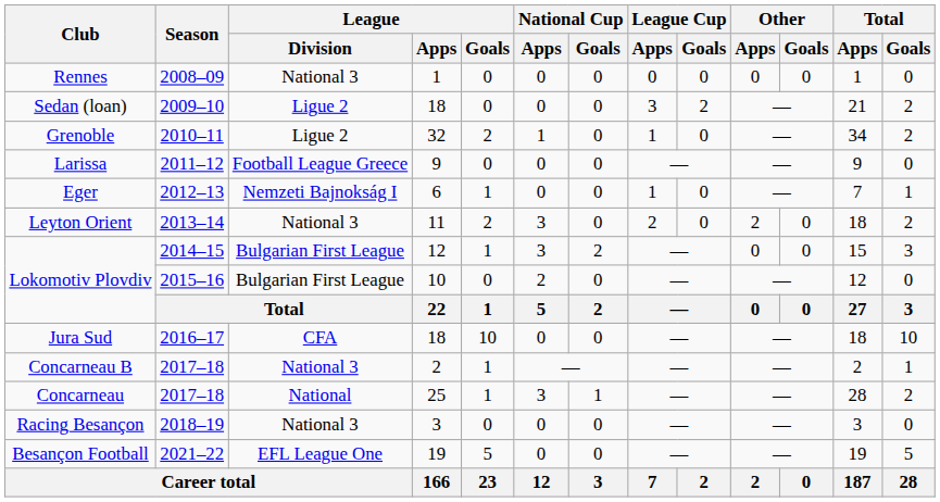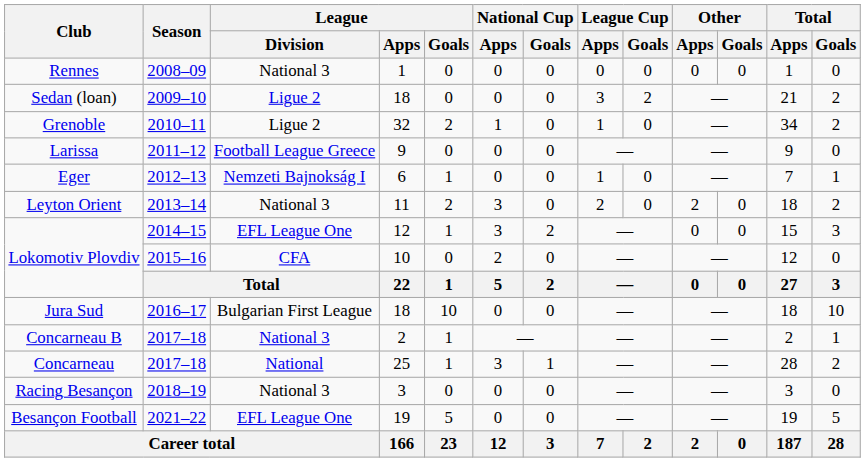Lokomotiv Plovdiv / 2014–15 | League / Division: Bulgarian First League -> EFL League One
Lokomotiv Plovdiv / 2015–16 | League / Division: Bulgarian First League -> CFA
Jura Sud | League / Division: CFA -> Bulgarian First League
